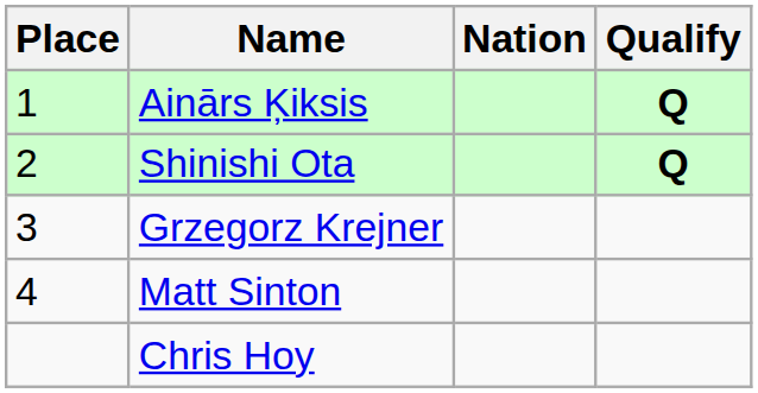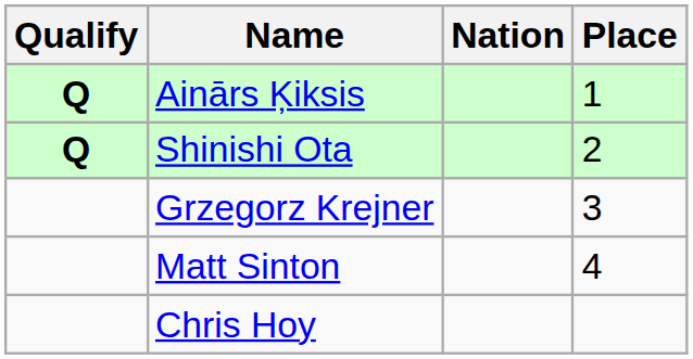columns swapped: Place <-> Qualify
